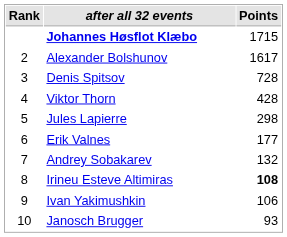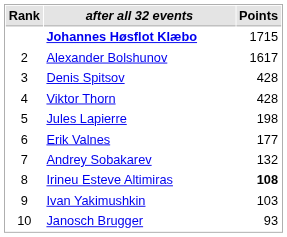Denis Spitsov | Points: 728 -> 428
Jules Lapierre | Points: 298 -> 198
Ivan Yakimushkin | Points: 106 -> 103
